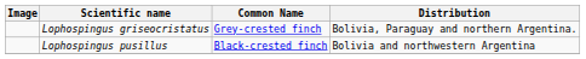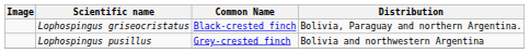Lophospingus griseocristatus | Common Name: Grey-crested finch -> Black-crested finch
Lophospingus pusillus | Common Name: Black-crested finch -> Grey-crested finch
